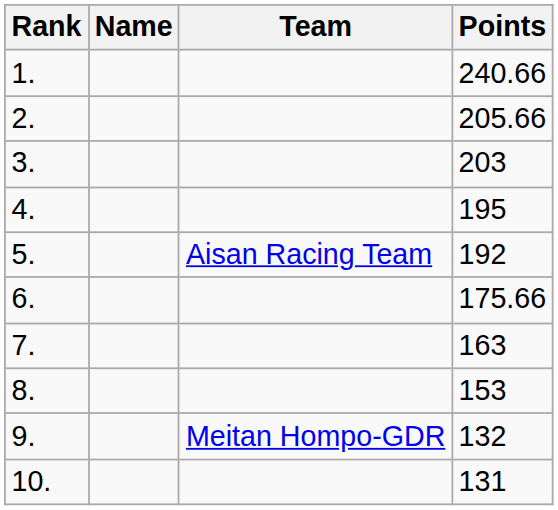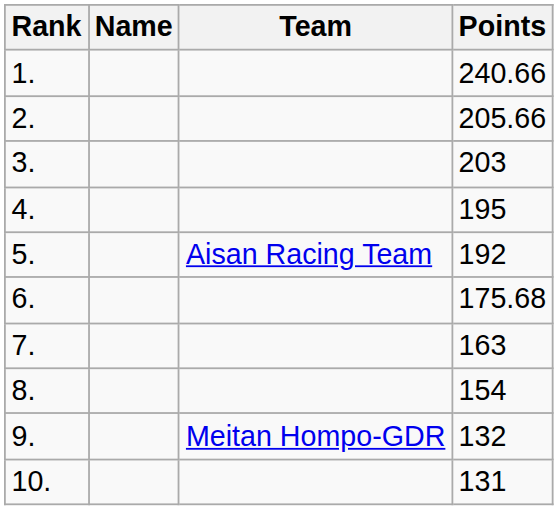6. | Points: 175.66 -> 175.68
8. | Points: 153 -> 154
